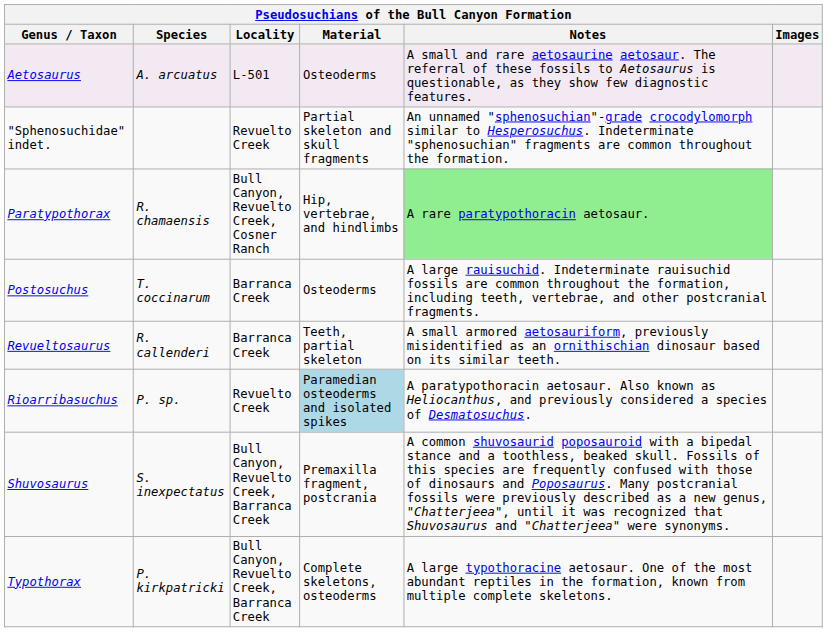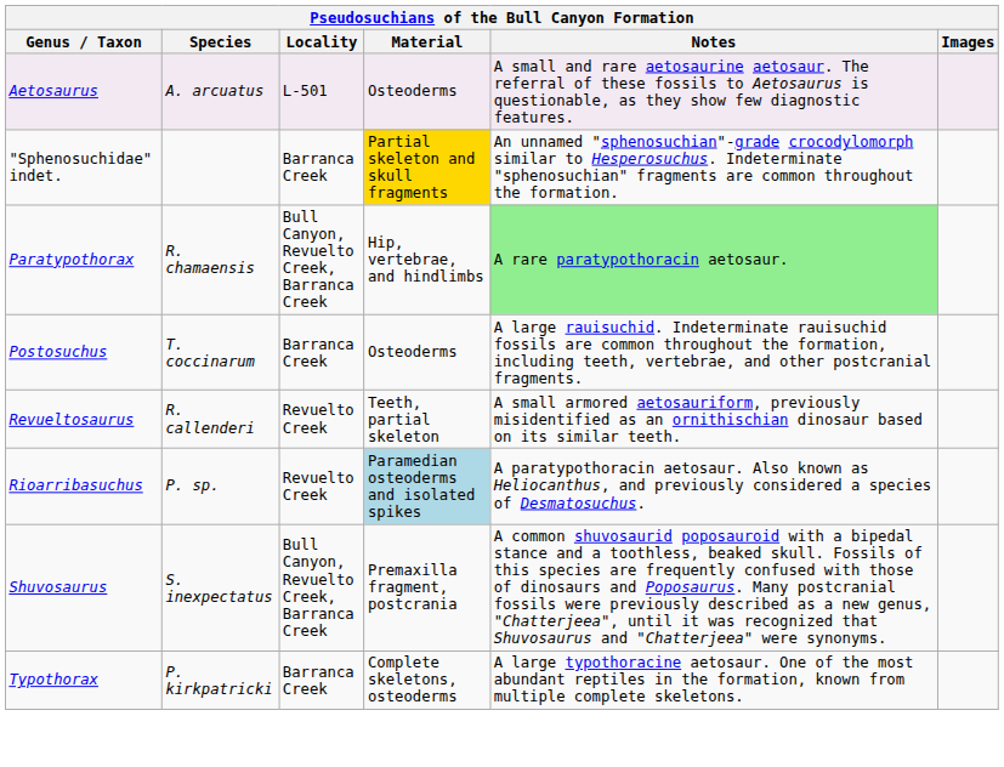"Sphenosuchidae" indet. | Locality: Revuelto Creek -> Barranca Creek
"Sphenosuchidae" indet. | Material: no background -> gold background
Paratypothorax | Locality: Bull Canyon, Revuelto Creek, Cosner Ranch -> Bull Canyon, Revuelto Creek, Barranca Creek
Revueltosaurus | Locality: Barranca Creek -> Revuelto Creek
Typothorax | Locality: Bull Canyon, Revuelto Creek, Barranca Creek -> Barranca Creek
